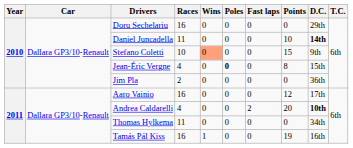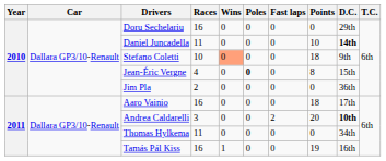Stefano Coletti | Points: 15 -> 18
Aaro Vainio | Points: 12 -> 18
Andrea Caldarelli | Races: 4 -> 3
